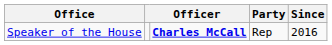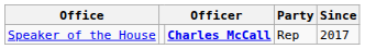Speaker of the House | Since: 2016 -> 2017
